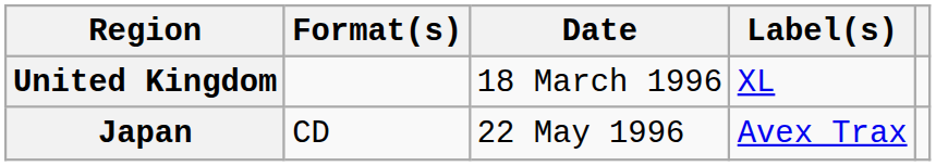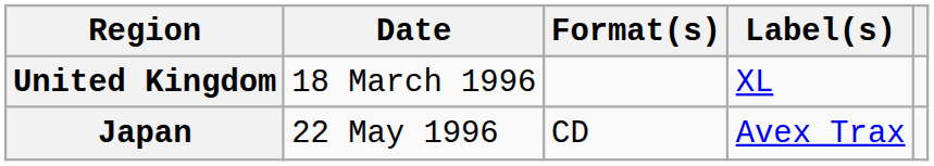columns swapped: Date <-> Format(s)
